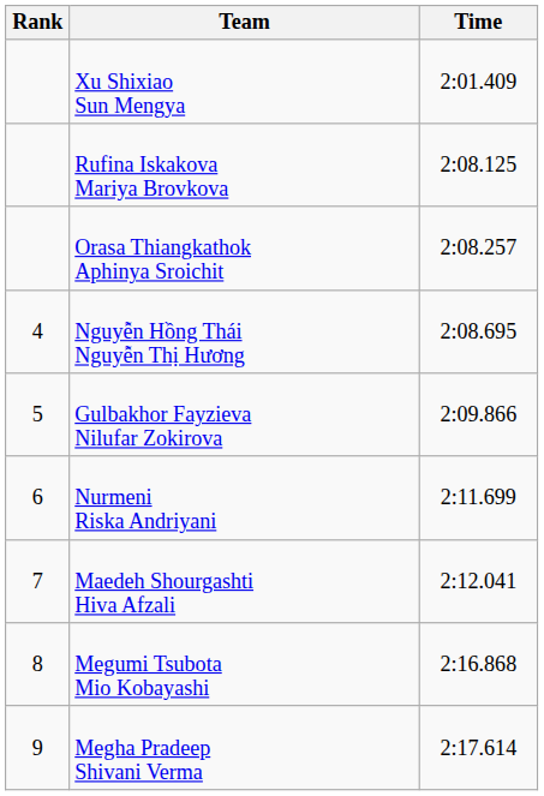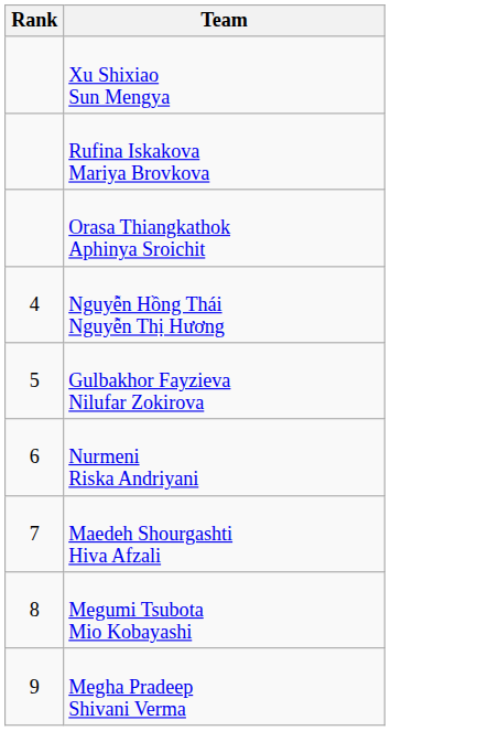- column: Time | 2:01.409 | 2:08.125 | 2:08.257 | 2:08.695 | 2:09.866 | 2:11.699 | 2:12.041 | 2:16.868 | 2:17.614
